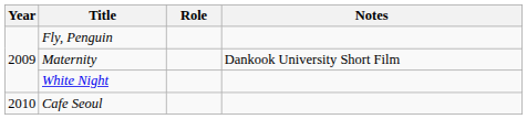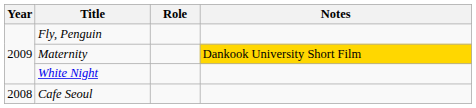Maternity | Notes: no background -> gold background
Cafe Seoul | Year: 2010 -> 2008
